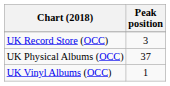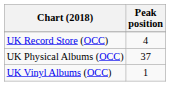UK Record Store (OCC) | Peak position: 3 -> 4
